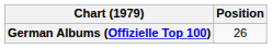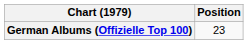German Albums (Offizielle Top 100) | Position: 26 -> 23
